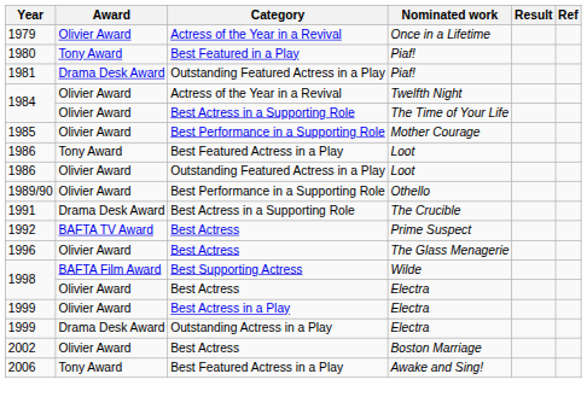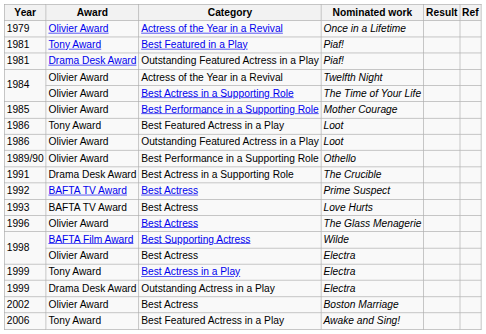Best Featured in a Play / Piaf! | Year: 1980 -> 1981
+ row: 1993 | BAFTA TV Award | Best Actress | Love Hurts
Best Actress in a Play / Electra | Award: Olivier Award -> Tony Award
